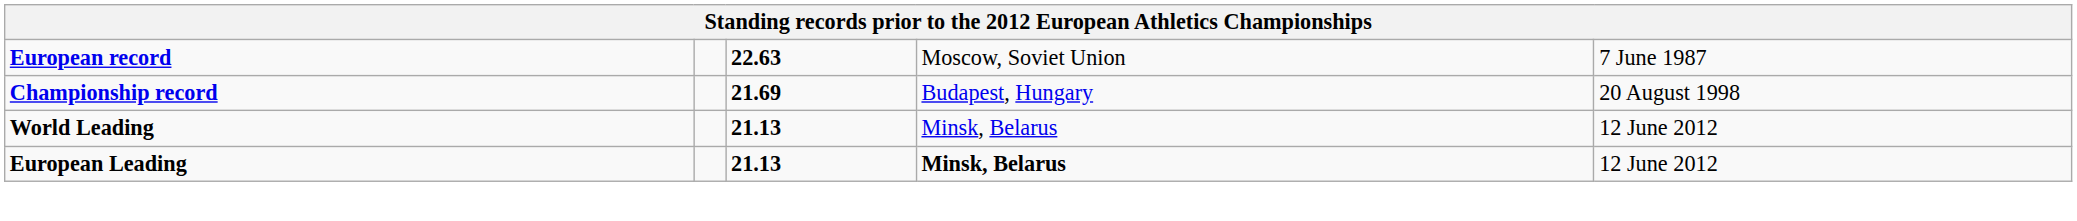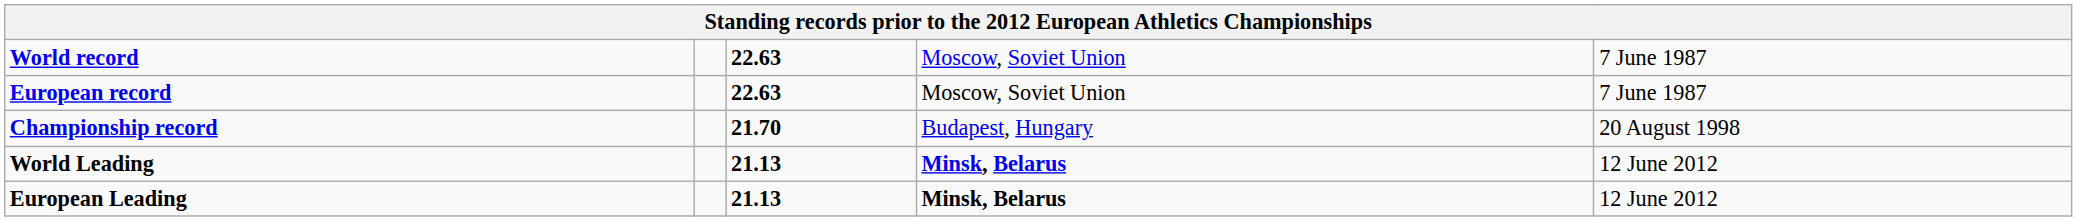+ row: World record | 22.63 | Moscow, Soviet Union | 7 June 1987
Championship record | column 3: 21.69 -> 21.70
World Leading | column 4: normal -> bold
